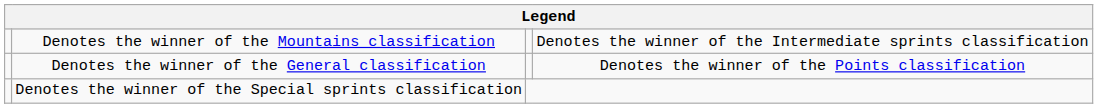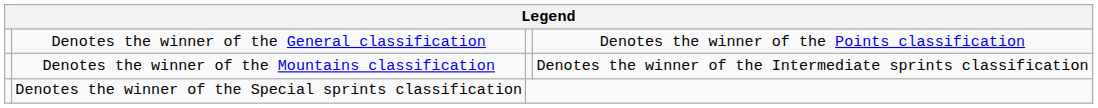rows swapped: Denotes the winner of the General classification <-> Denotes the winner of the Mountains classification
